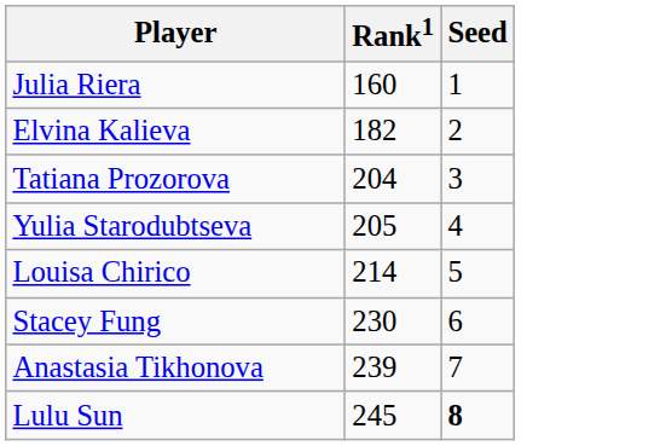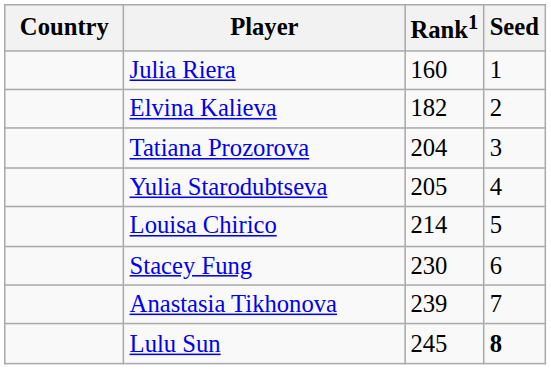+ column: Country
